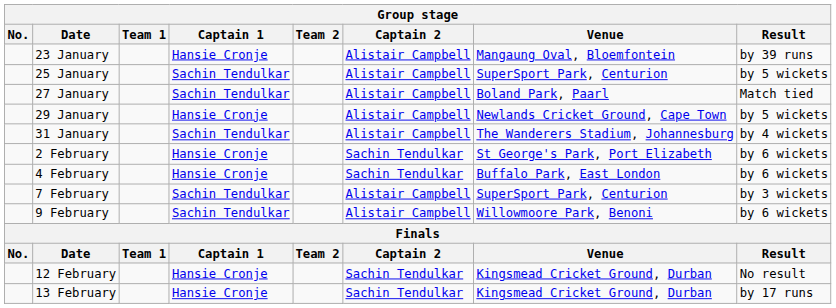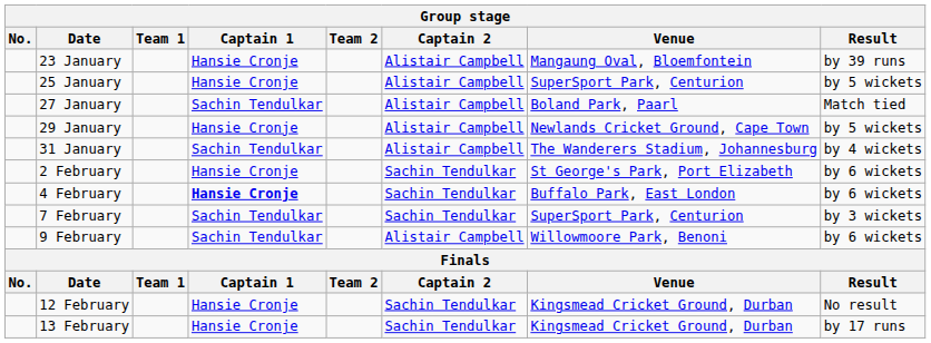25 January | Captain 1: Sachin Tendulkar -> Hansie Cronje
4 February | Captain 1: normal -> bold
7 February | Captain 2: Alistair Campbell -> Sachin Tendulkar
